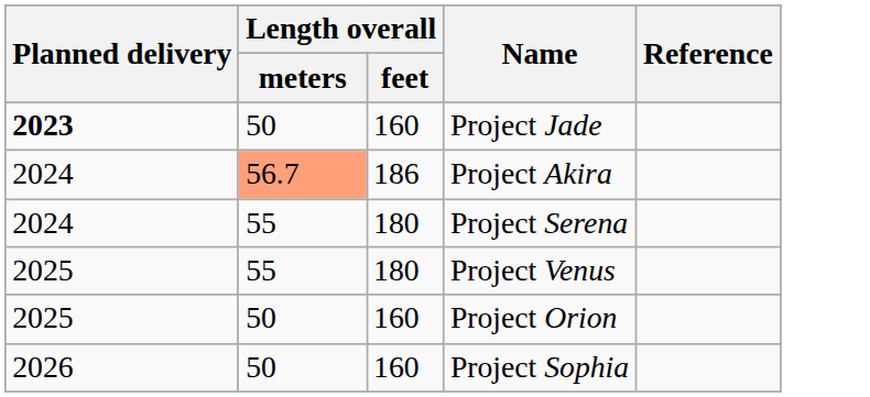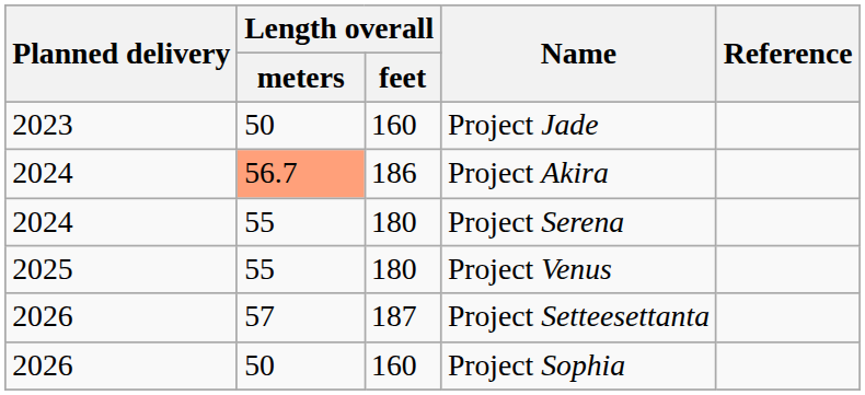Project Jade | Planned delivery: bold -> normal
- row: 2025 | 50 | 160 | Project Orion
+ row: 2026 | 57 | 187 | Project Setteesettanta
